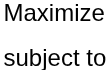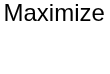- row: subject to
